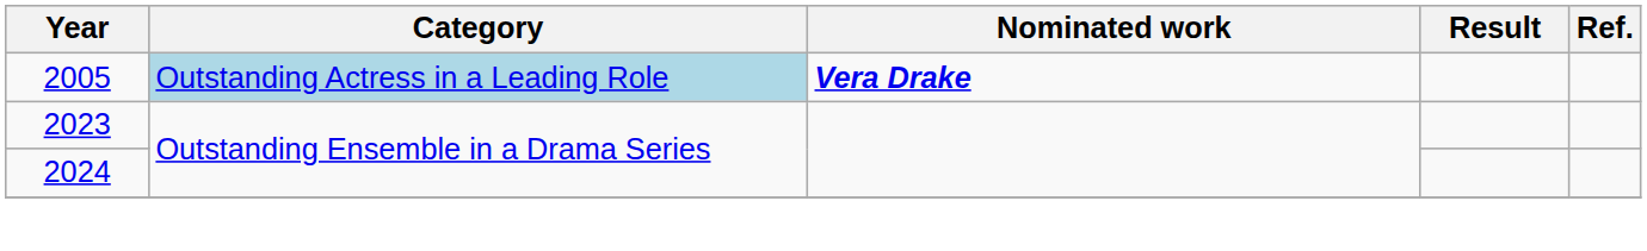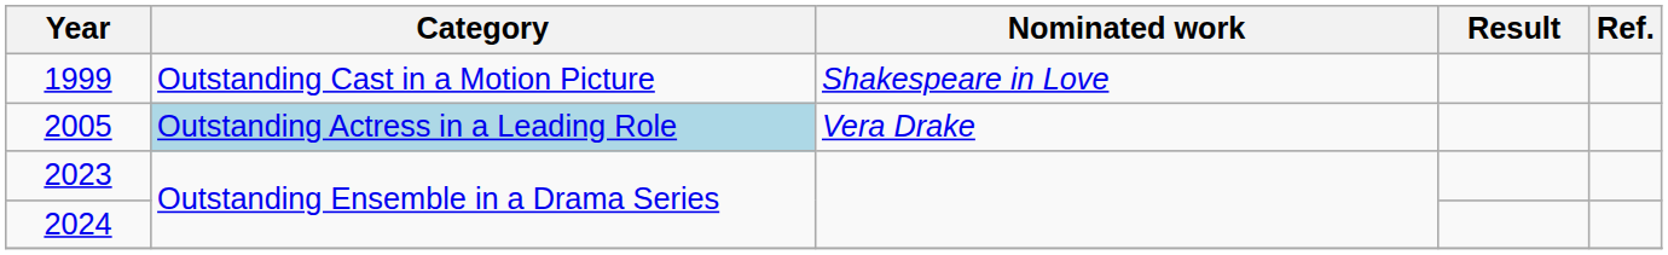+ row: 1999 | Outstanding Cast in a Motion Picture | Shakespeare in Love
2005 | Nominated work: bold -> normal
